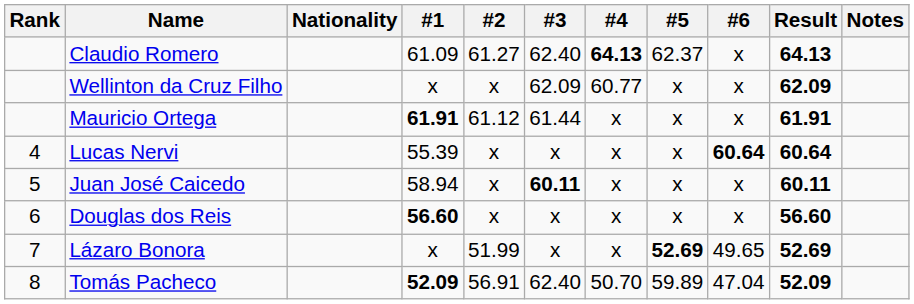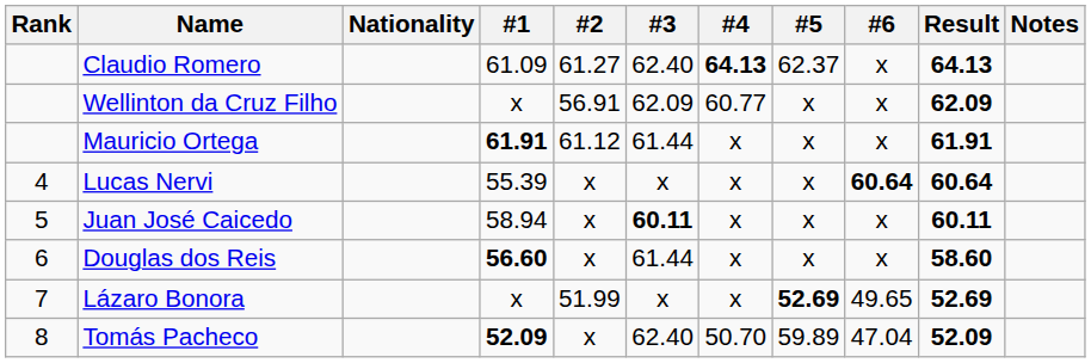Wellinton da Cruz Filho | #2: x -> 56.91
Douglas dos Reis | #3: x -> 61.44
Douglas dos Reis | Result: 56.60 -> 58.60
Tomás Pacheco | #2: 56.91 -> x
